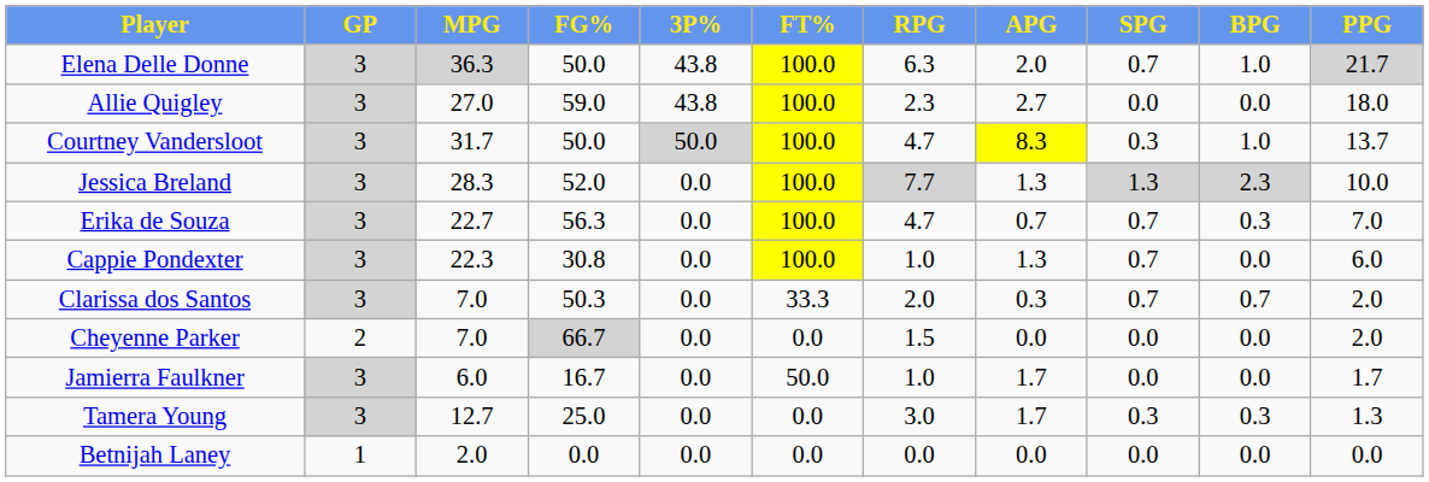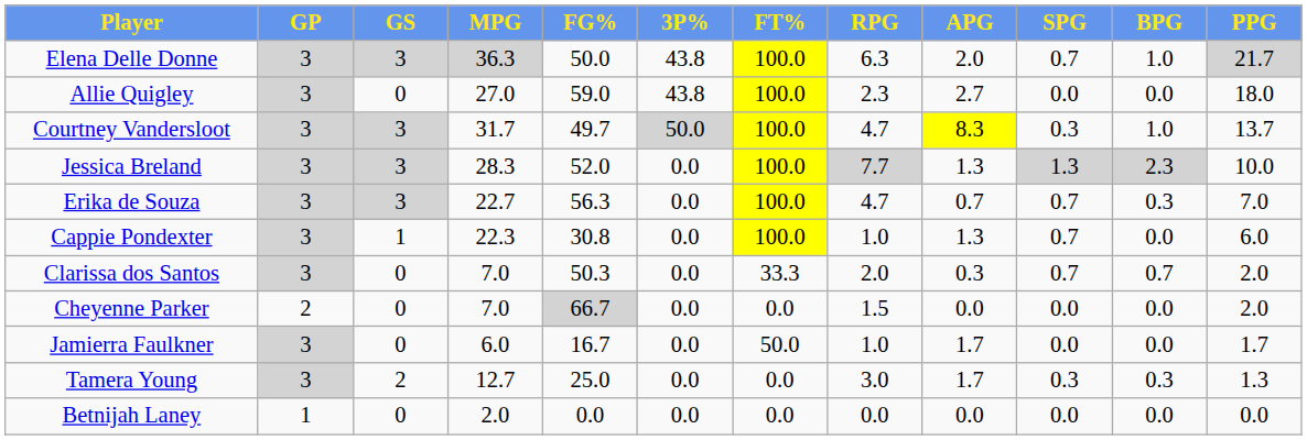+ column: GS | 3 | 0 | 3 | 3 | 3 | 1 | 0 | 0 | 0 | 2 | 0
Courtney Vandersloot | FG%: 50.0 -> 49.7
